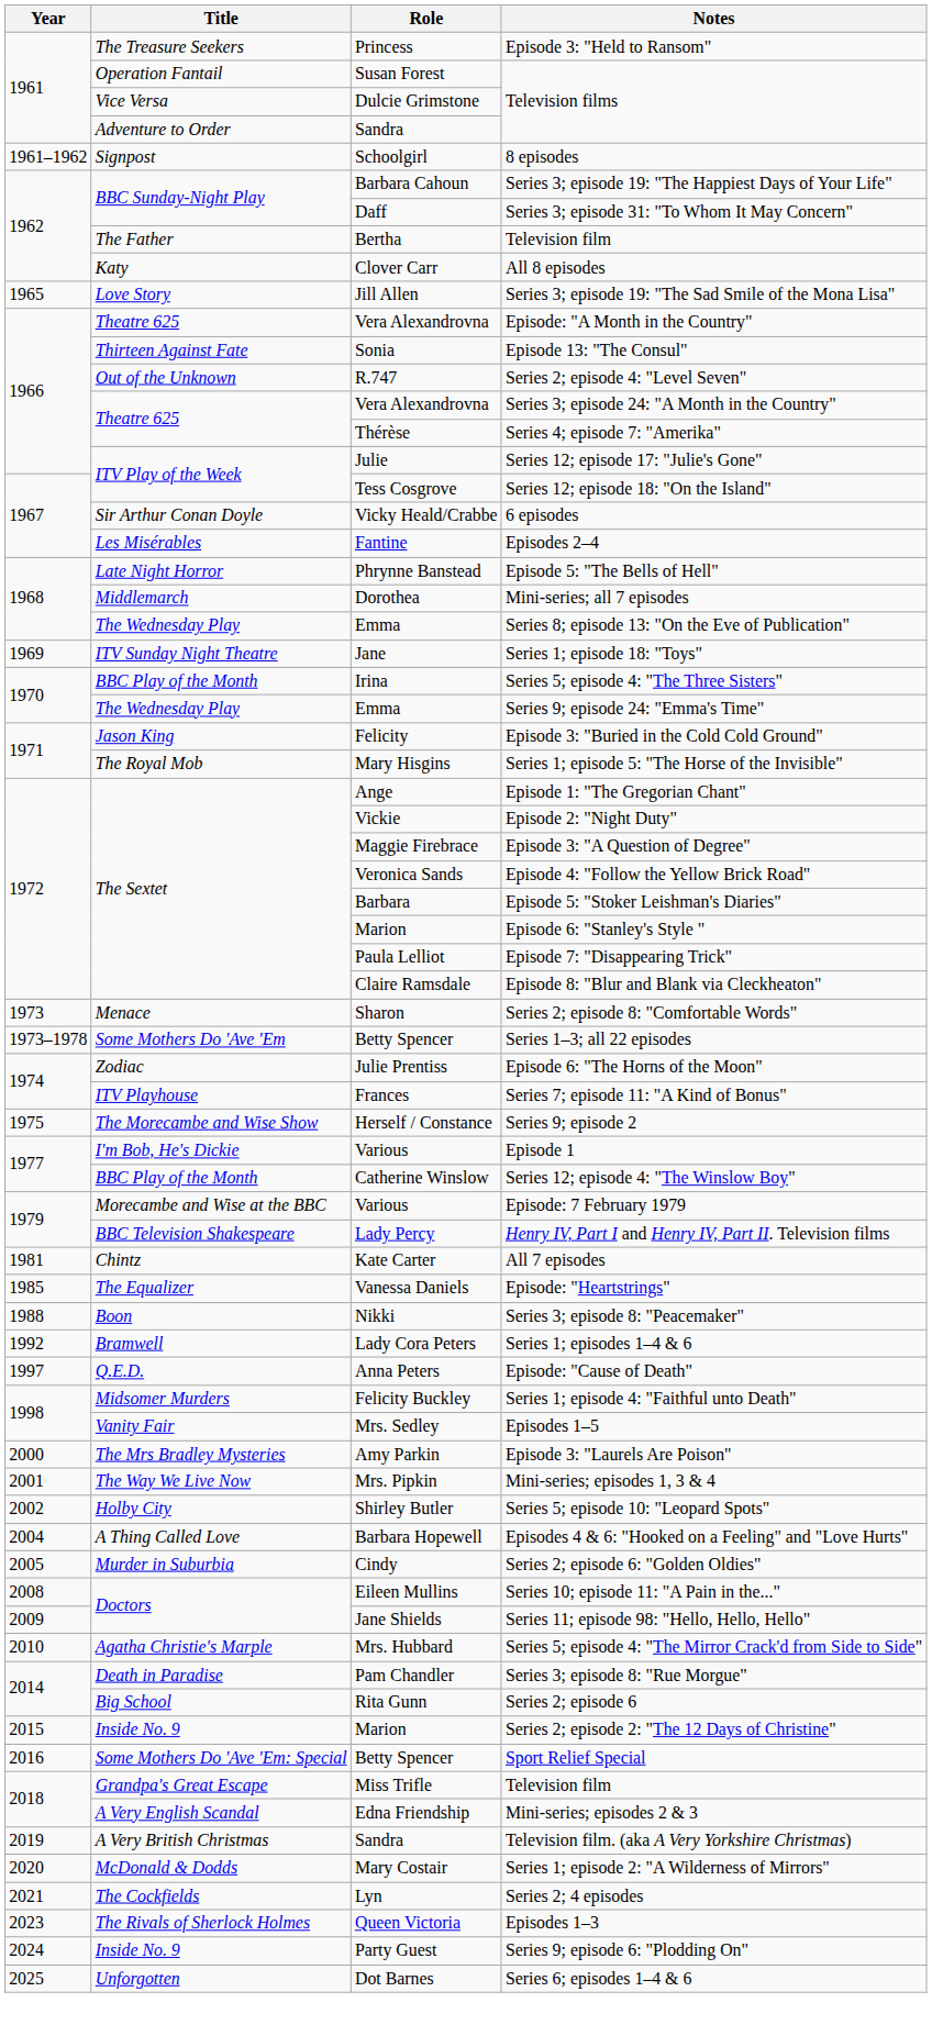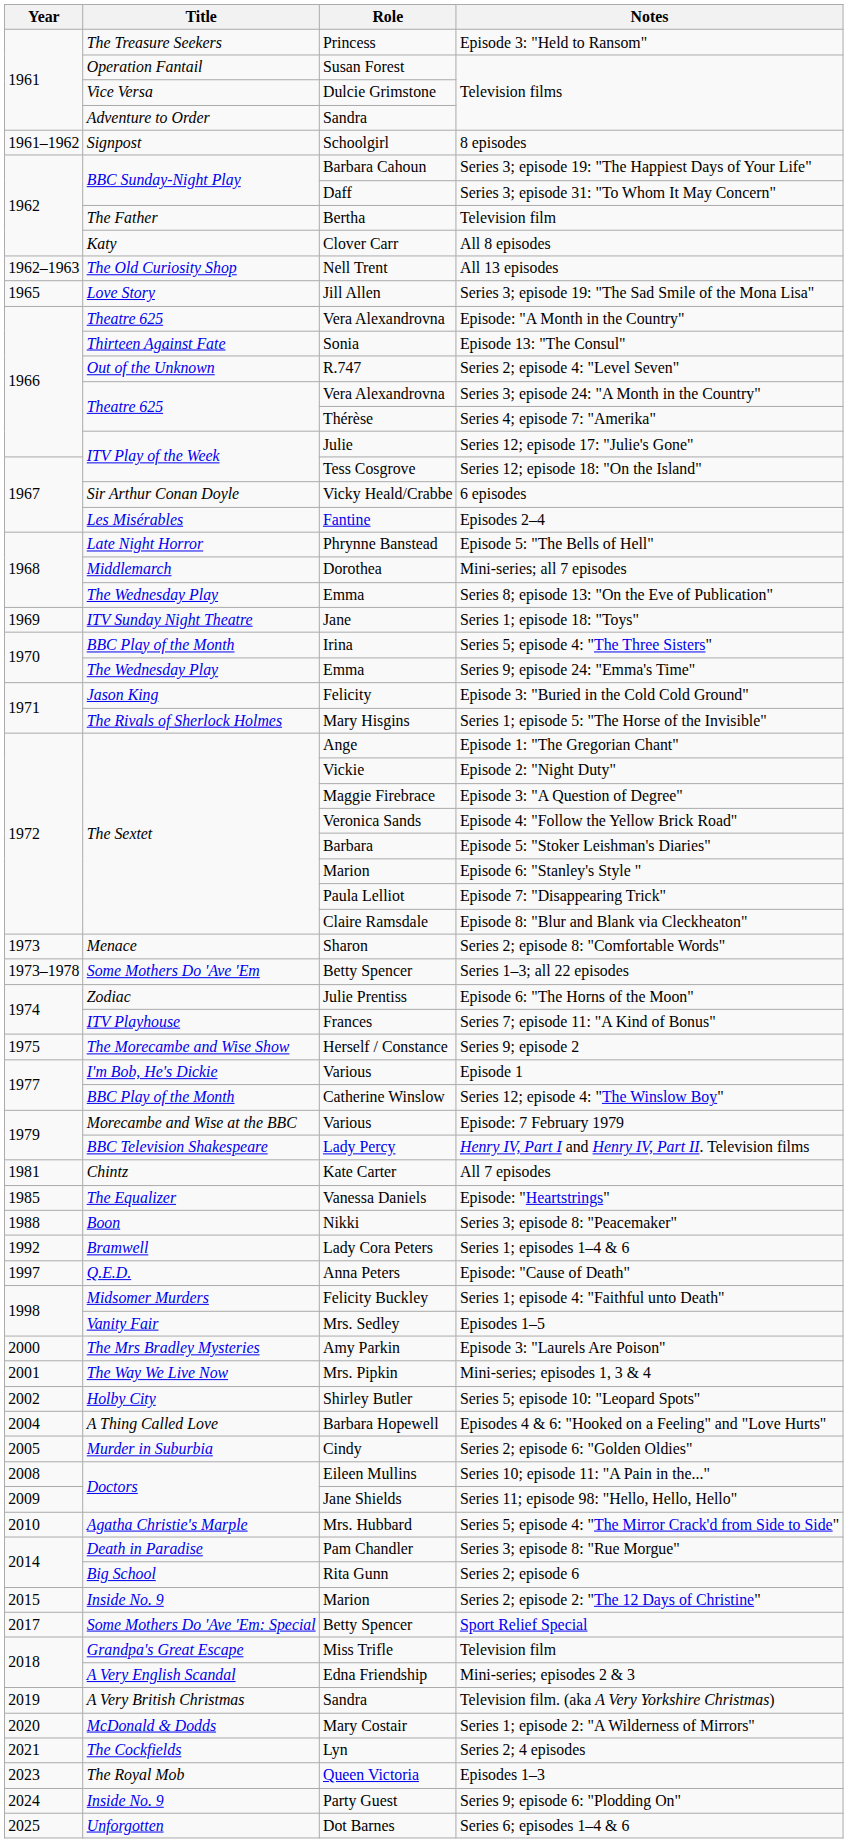+ row: 1962–1963 | The Old Curiosity Shop | Nell Trent | All 13 episodes
Series 1; episode 5: "The Horse of the Invisible" | Title: The Royal Mob -> The Rivals of Sherlock Holmes
Sport Relief Special | Year: 2016 -> 2017
Episodes 1–3 | Title: The Rivals of Sherlock Holmes -> The Royal Mob
